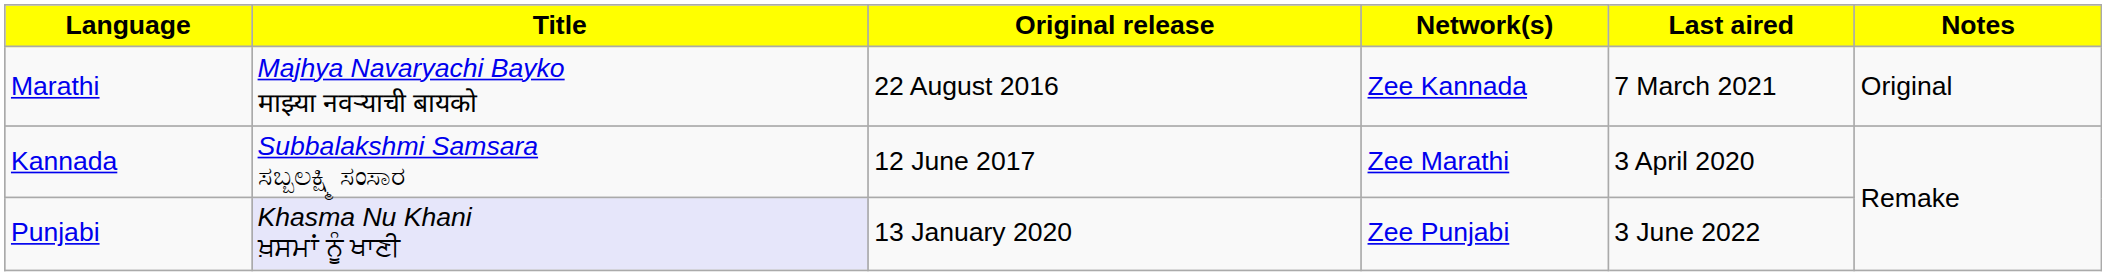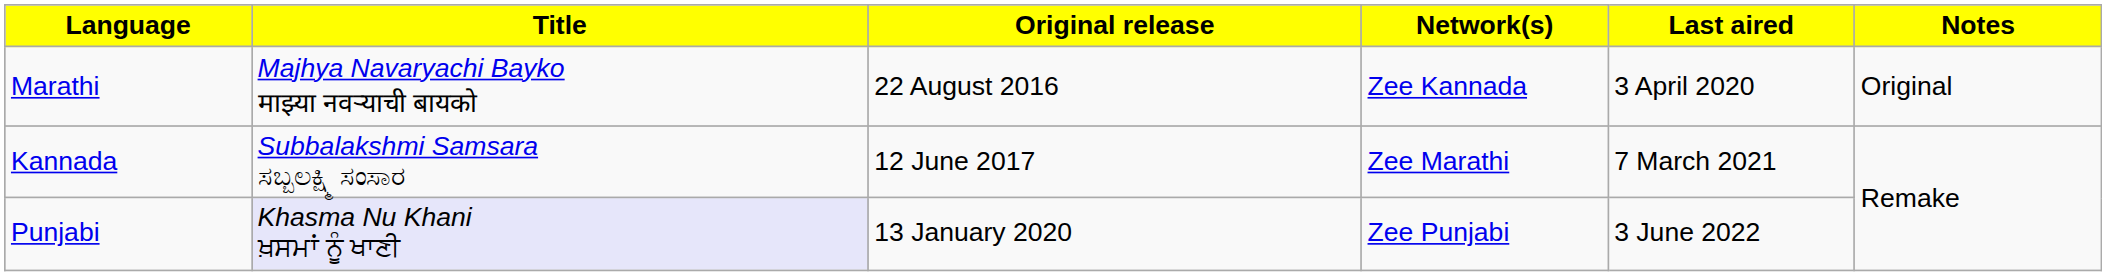Marathi | Last aired: 7 March 2021 -> 3 April 2020
Kannada | Last aired: 3 April 2020 -> 7 March 2021
